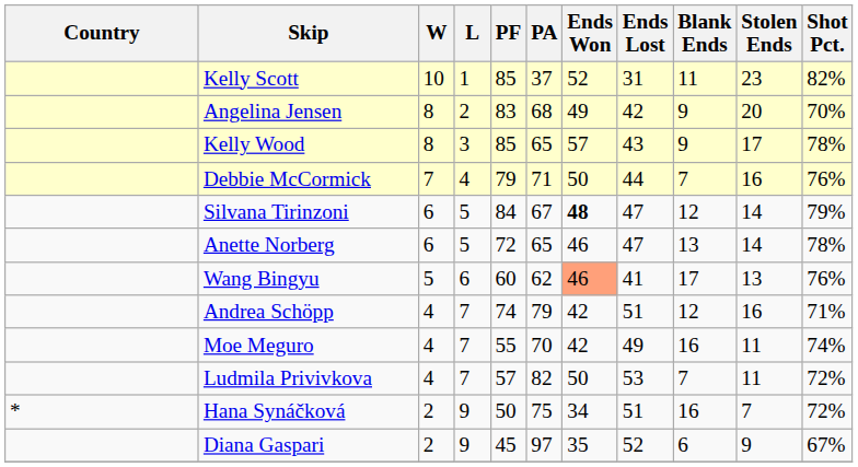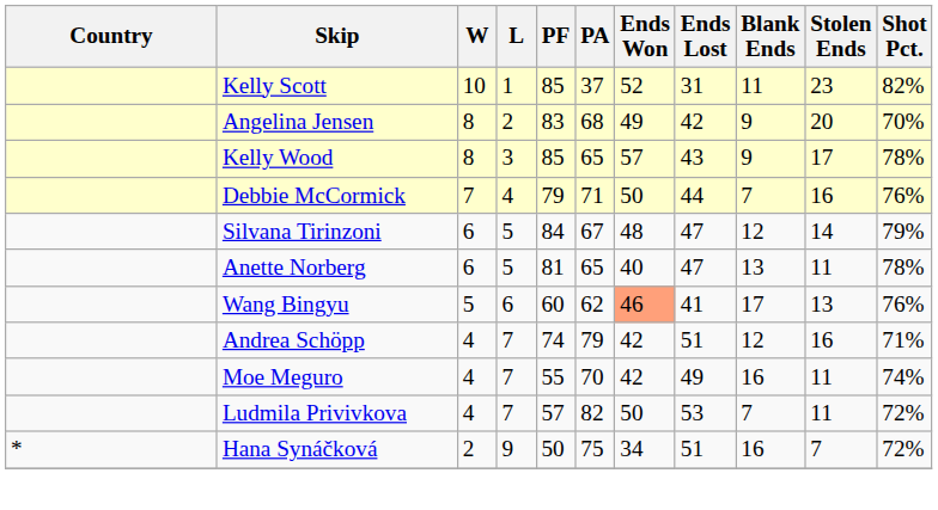Silvana Tirinzoni | Ends Won: bold -> normal
Anette Norberg | PF: 72 -> 81
Anette Norberg | Ends Won: 46 -> 40
Anette Norberg | Stolen Ends: 14 -> 11
- row: Diana Gaspari | 2 | 9 | 45 | 97 | 35 | 52 | 6 | 9 | 67%
